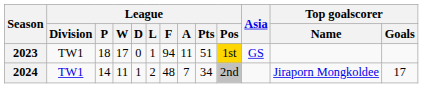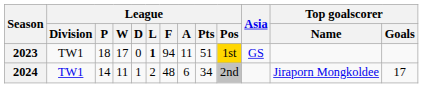2023 | League / L: normal -> bold
2024 | League / A: 7 -> 6
